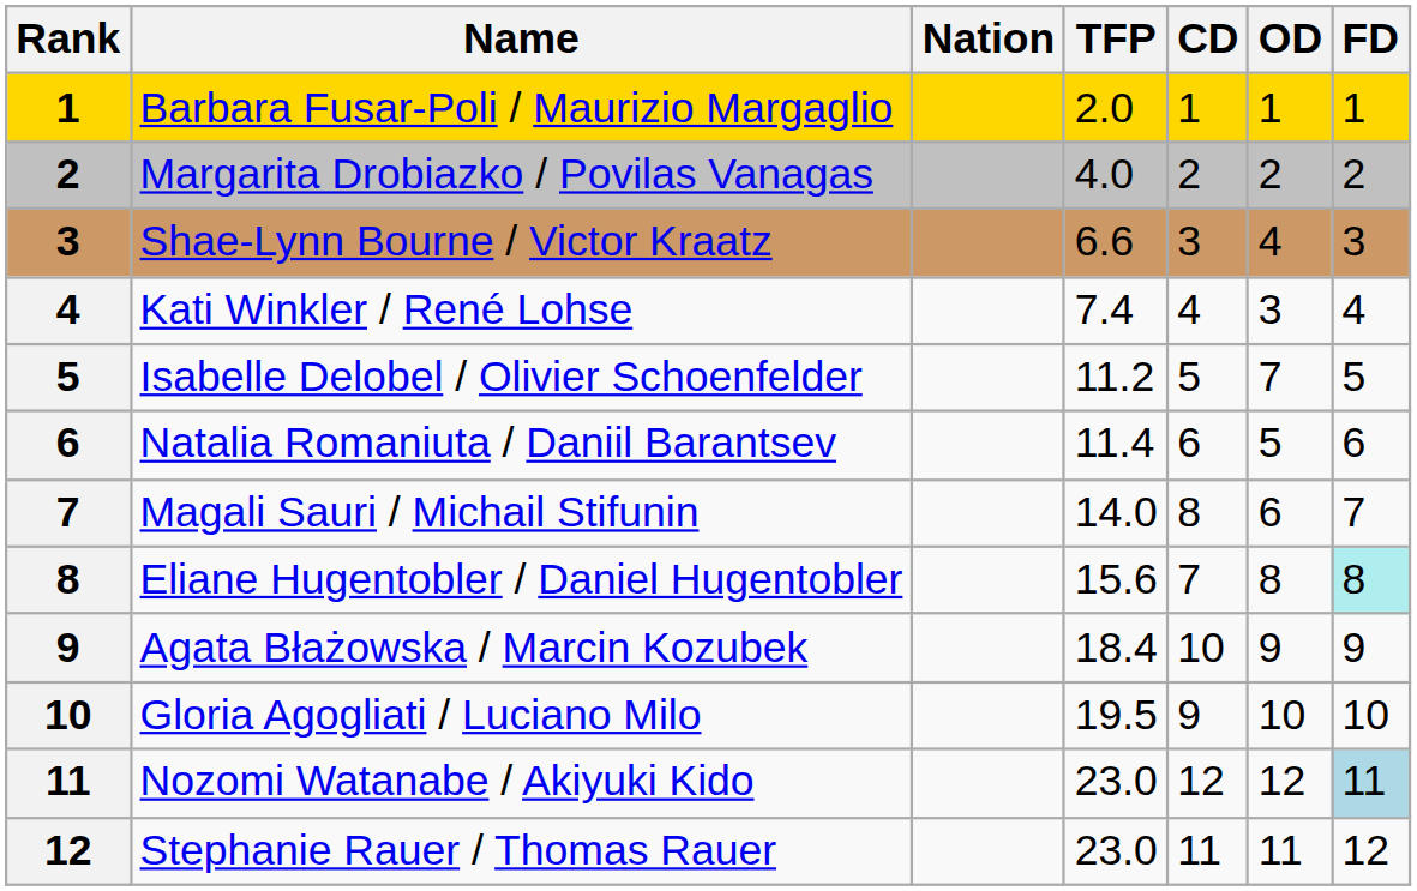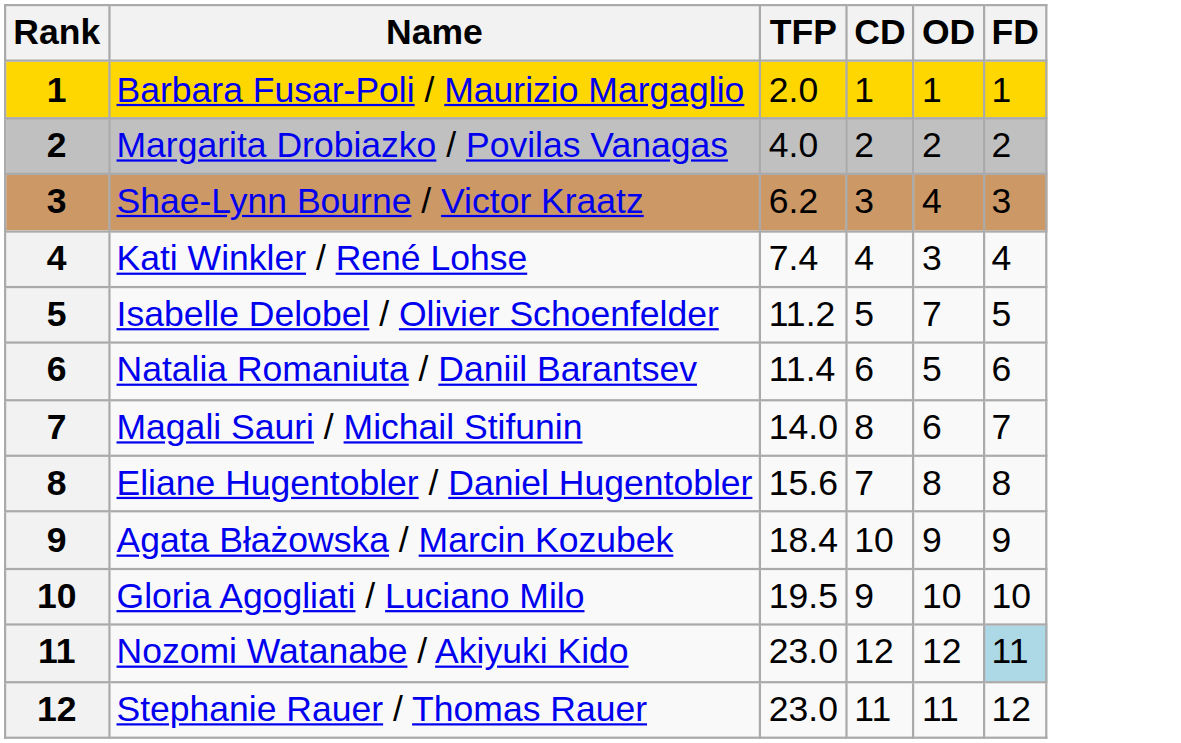- column: Nation
Shae-Lynn Bourne / Victor Kraatz | TFP: 6.6 -> 6.2
Eliane Hugentobler / Daniel Hugentobler | FD: paleturquoise background -> no background
